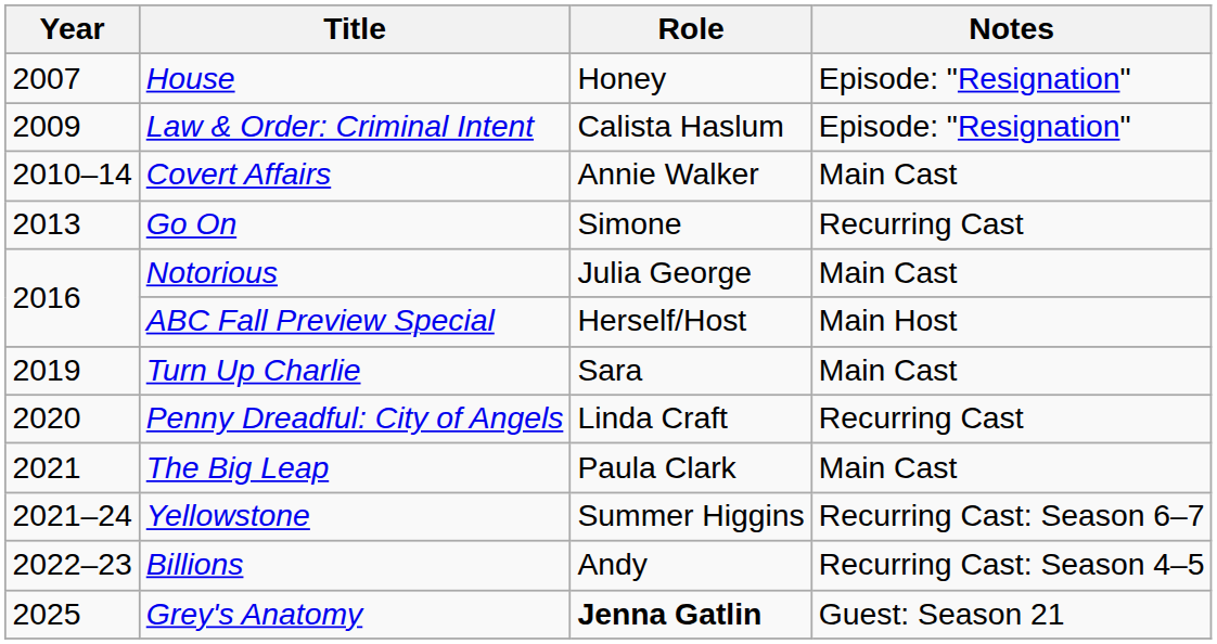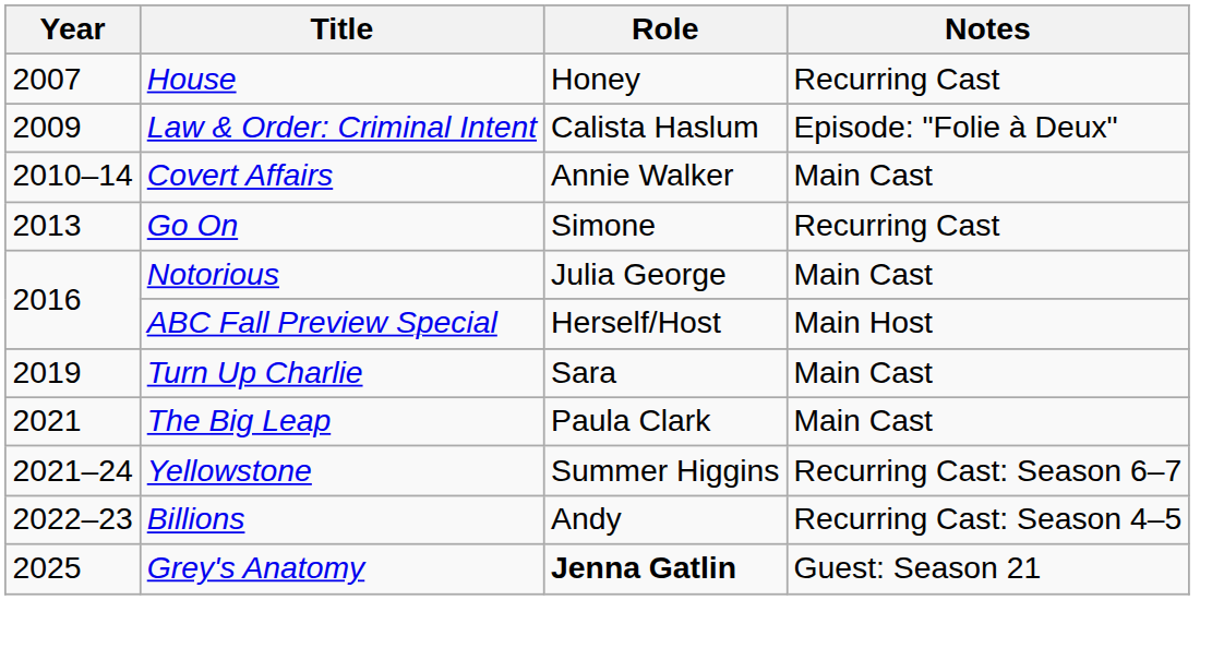House | Notes: Episode: "Resignation" -> Recurring Cast
Law & Order: Criminal Intent | Notes: Episode: "Resignation" -> Episode: "Folie à Deux"
- row: 2020 | Penny Dreadful: City of Angels | Linda Craft | Recurring Cast
